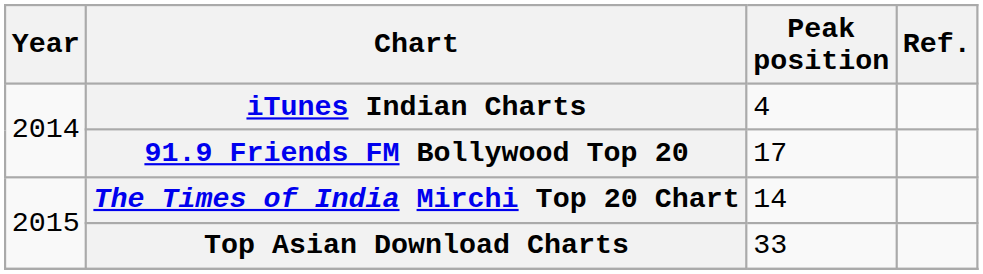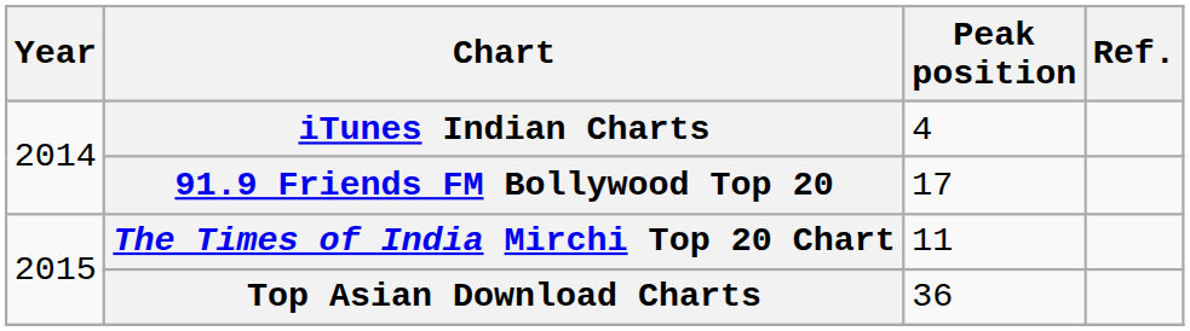The Times of India Mirchi Top 20 Chart | Peak position: 14 -> 11
Top Asian Download Charts | Peak position: 33 -> 36
